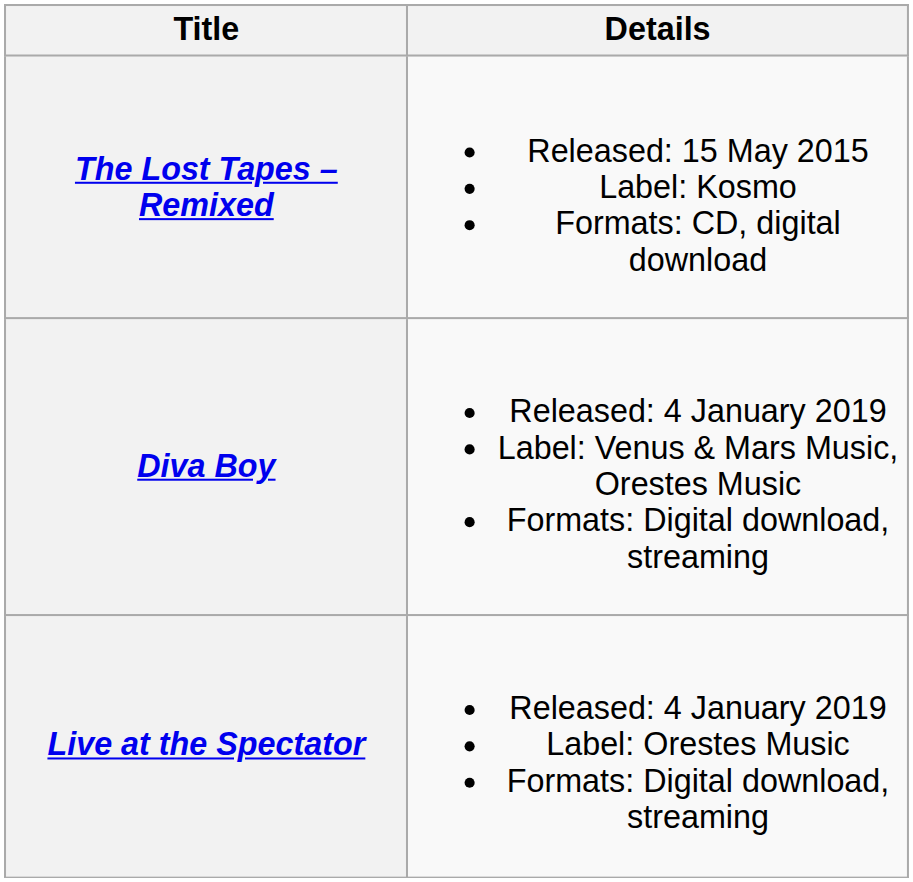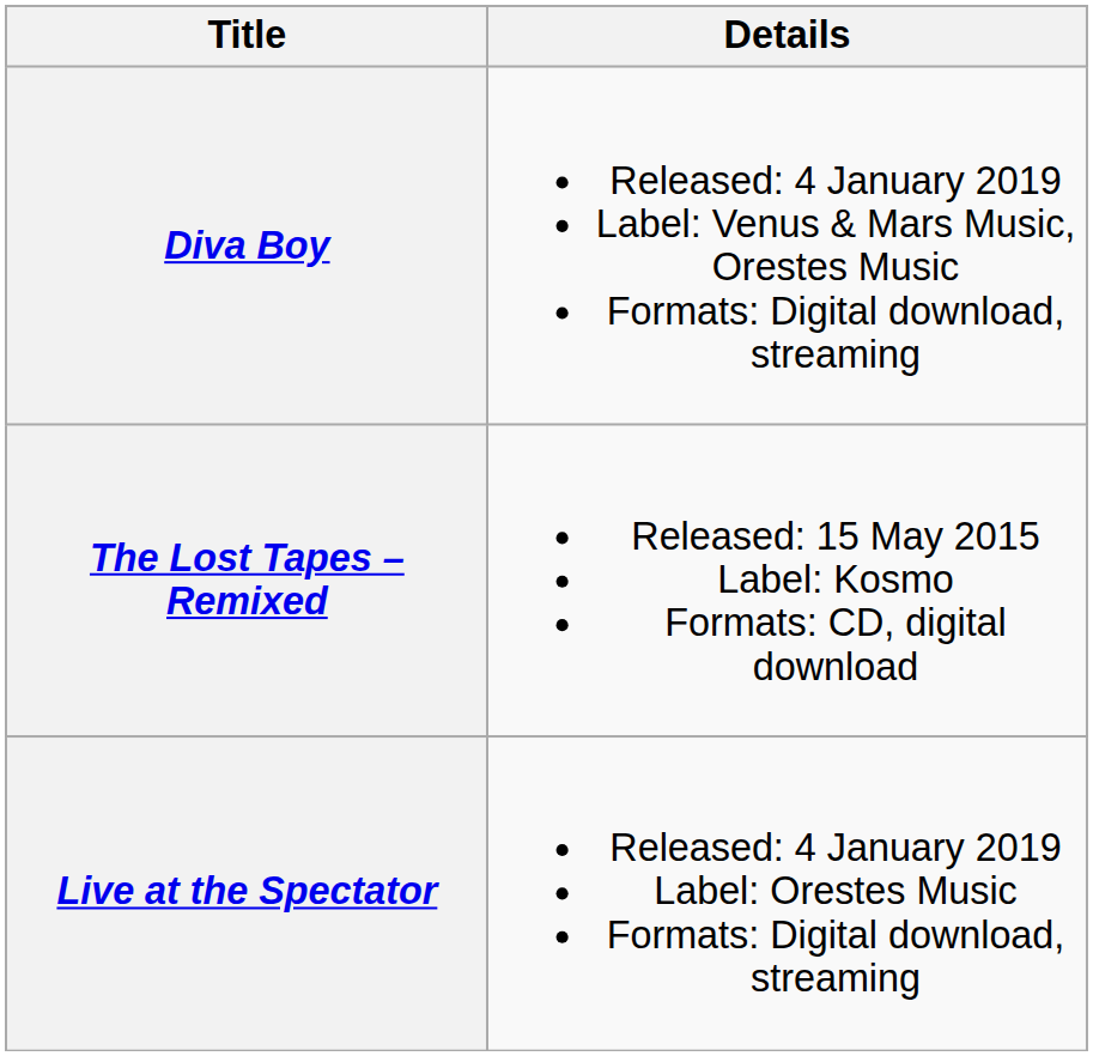rows swapped: The Lost Tapes – Remixed <-> Diva Boy
